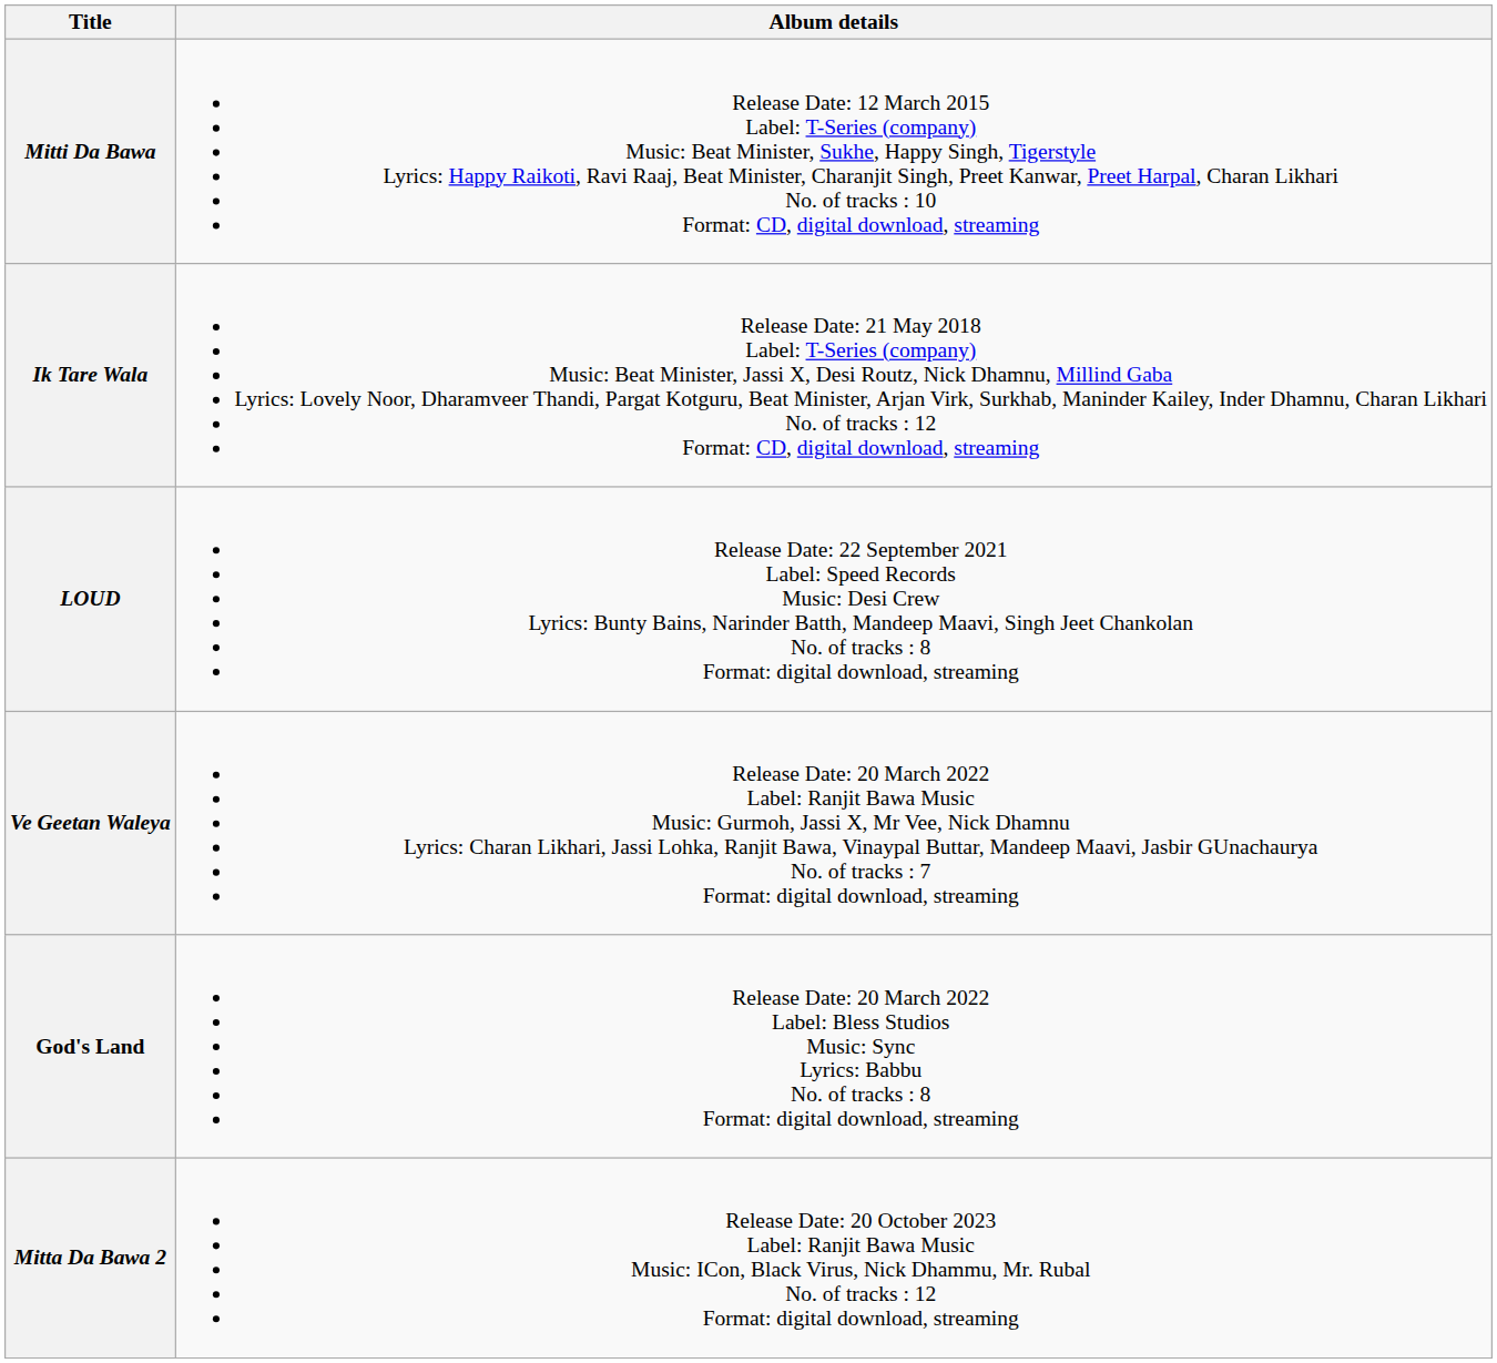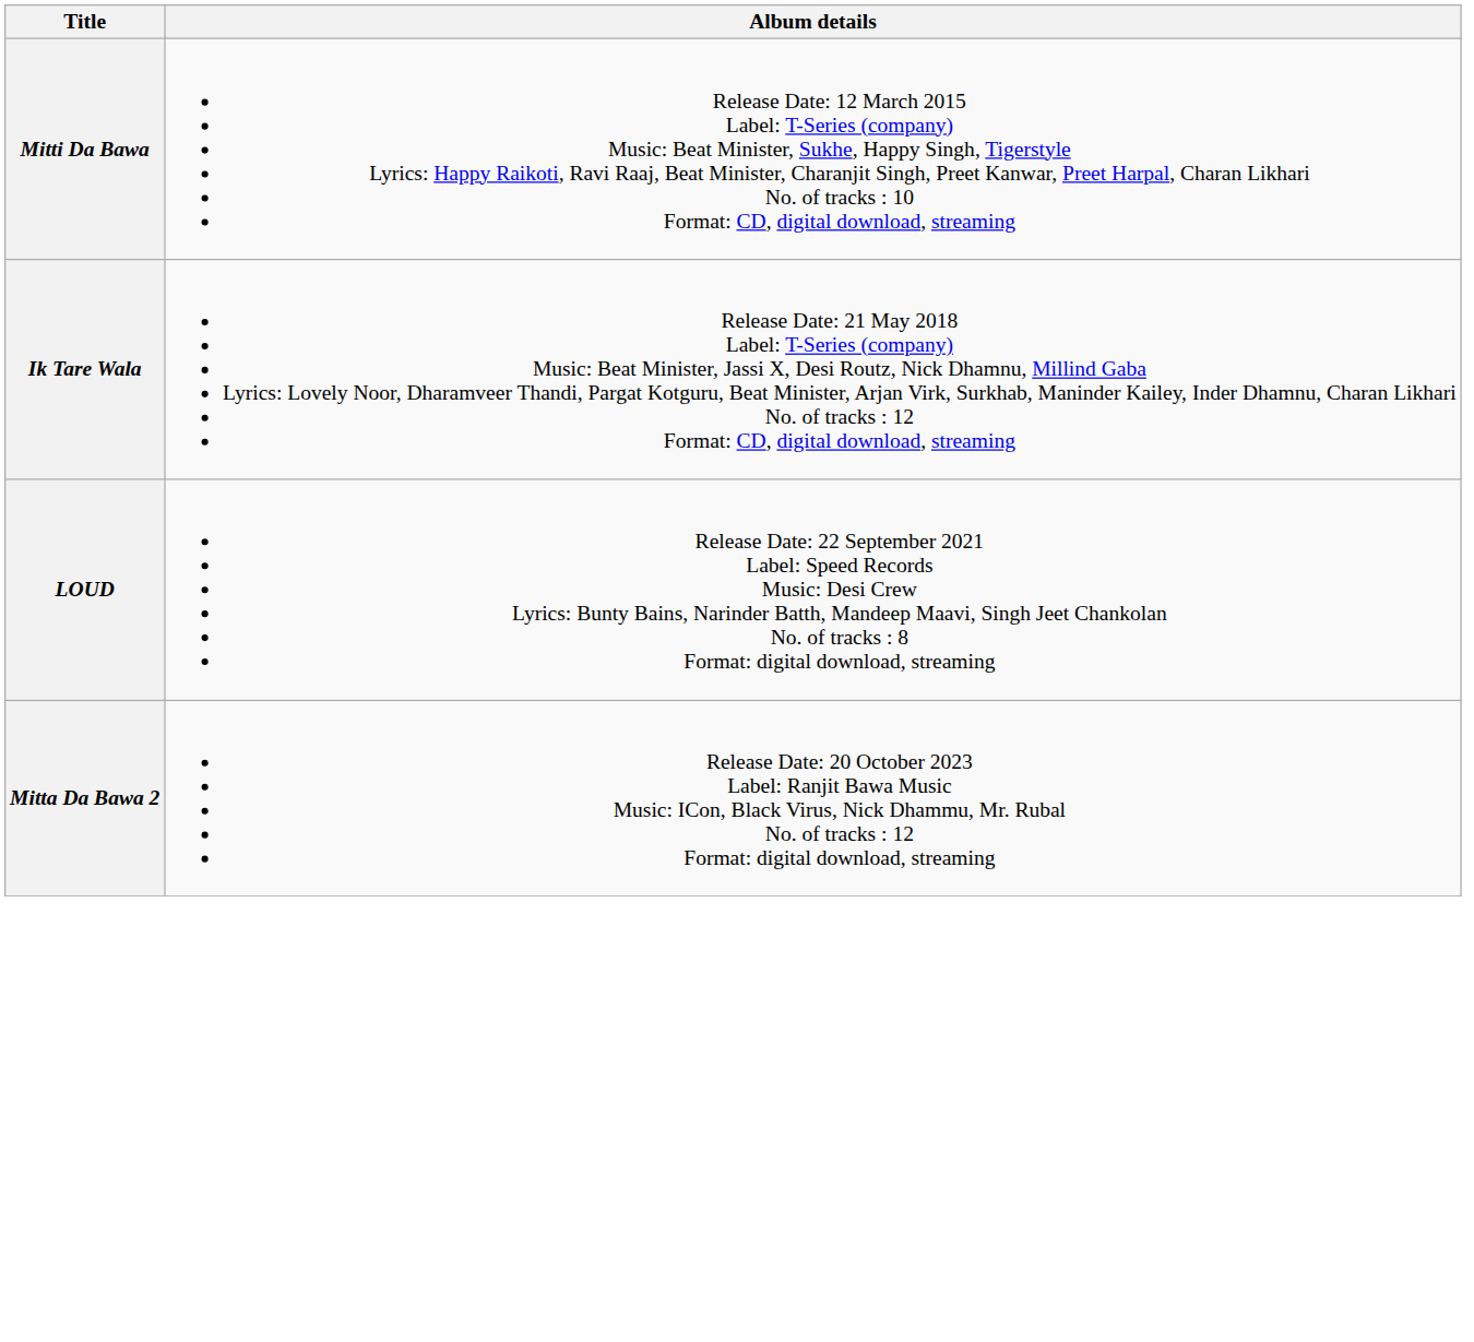- row: Ve Geetan Waleya | Release Date: 20 March 2022 Label: Ranjit Bawa Music Music: Gurmoh, Jassi X, Mr Vee, Nick Dhamnu Lyrics: Charan Likhari, Jassi Lohka, Ranjit Bawa, Vinaypal Buttar, Mandeep Maavi, Jasbir GUnachaurya No. of tracks : 7 Format: digital download, streaming
- row: God's Land | Release Date: 20 March 2022 Label: Bless Studios Music: Sync Lyrics: Babbu No. of tracks : 8 Format: digital download, streaming
